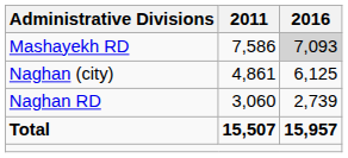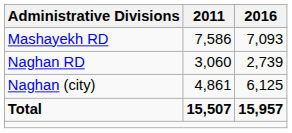Mashayekh RD | 2016: lightgrey background -> no background
rows swapped: Naghan RD <-> Naghan (city)
